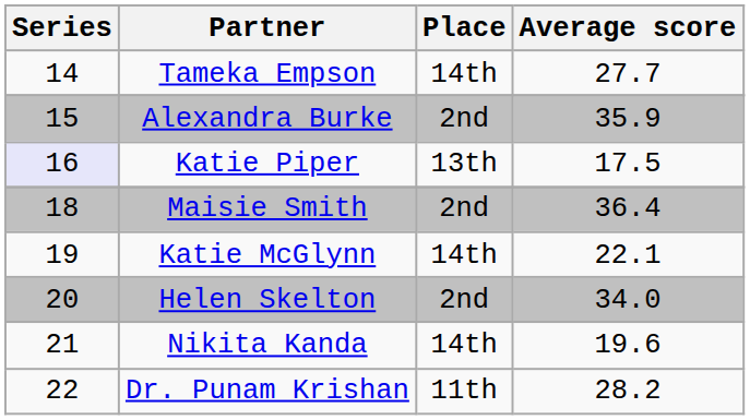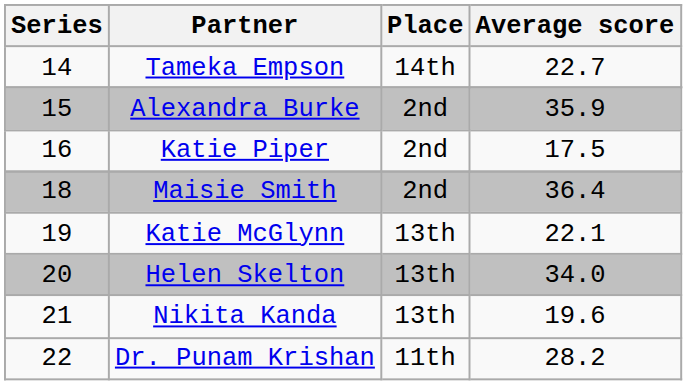Tameka Empson | Average score: 27.7 -> 22.7
Katie Piper | Series: lavender background -> no background
Katie Piper | Place: 13th -> 2nd
Katie McGlynn | Place: 14th -> 13th
Helen Skelton | Place: 2nd -> 13th
Nikita Kanda | Place: 14th -> 13th
